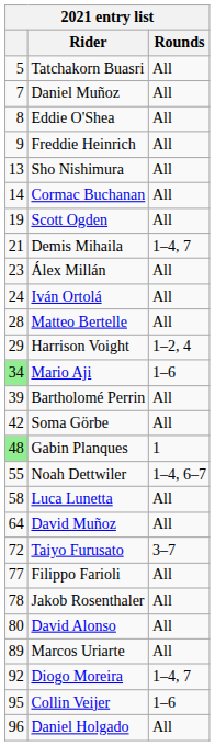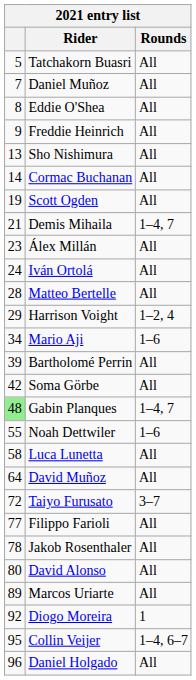Mario Aji | column 1: lightgreen background -> no background
Gabin Planques | Rounds: 1 -> 1–4, 7
Noah Dettwiler | Rounds: 1–4, 6–7 -> 1–6
Diogo Moreira | Rounds: 1–4, 7 -> 1
Collin Veijer | Rounds: 1–6 -> 1–4, 6–7
